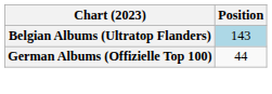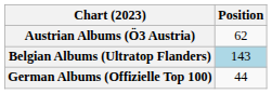+ row: Austrian Albums (Ö3 Austria) | 62
